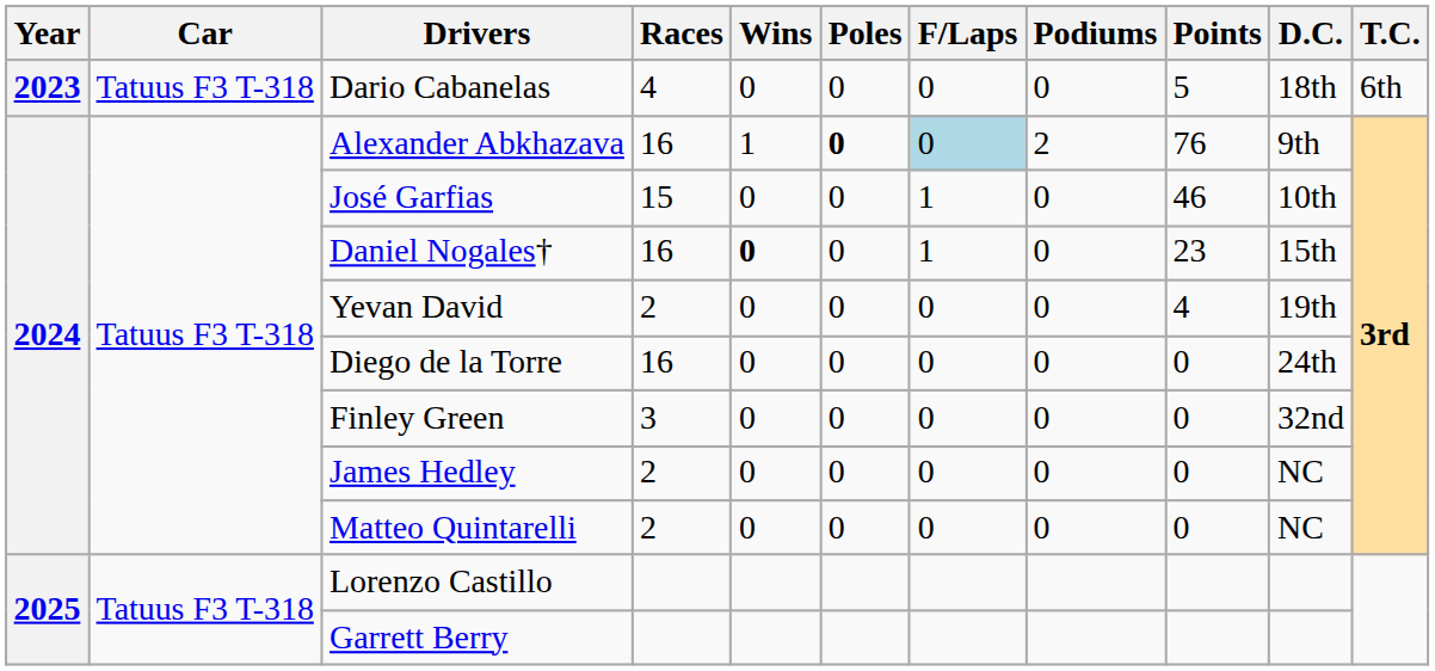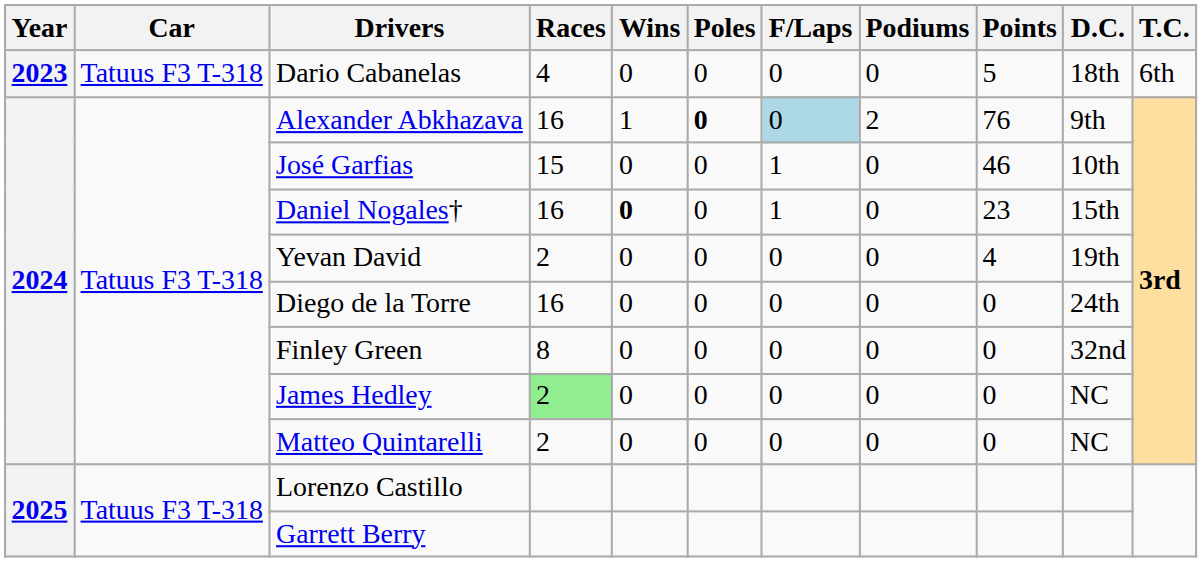Finley Green | Races: 3 -> 8
James Hedley | Races: no background -> lightgreen background
